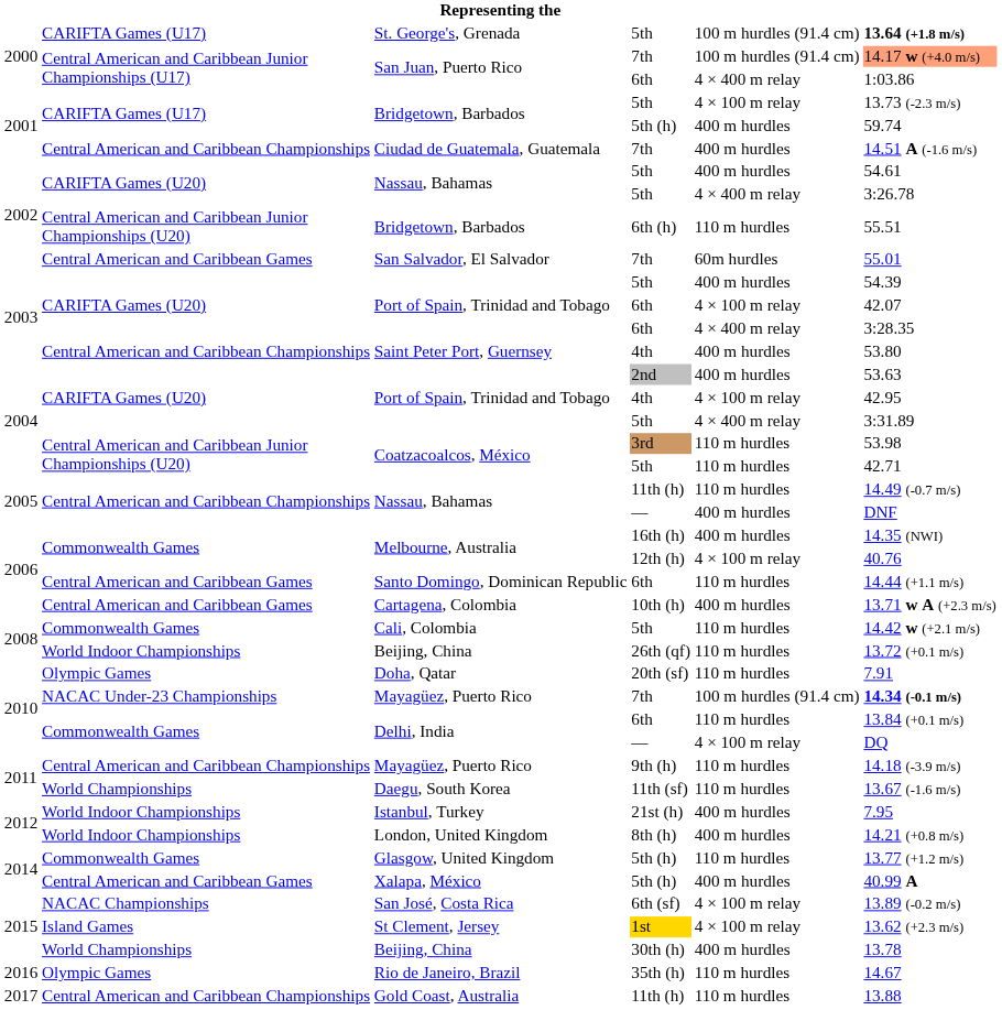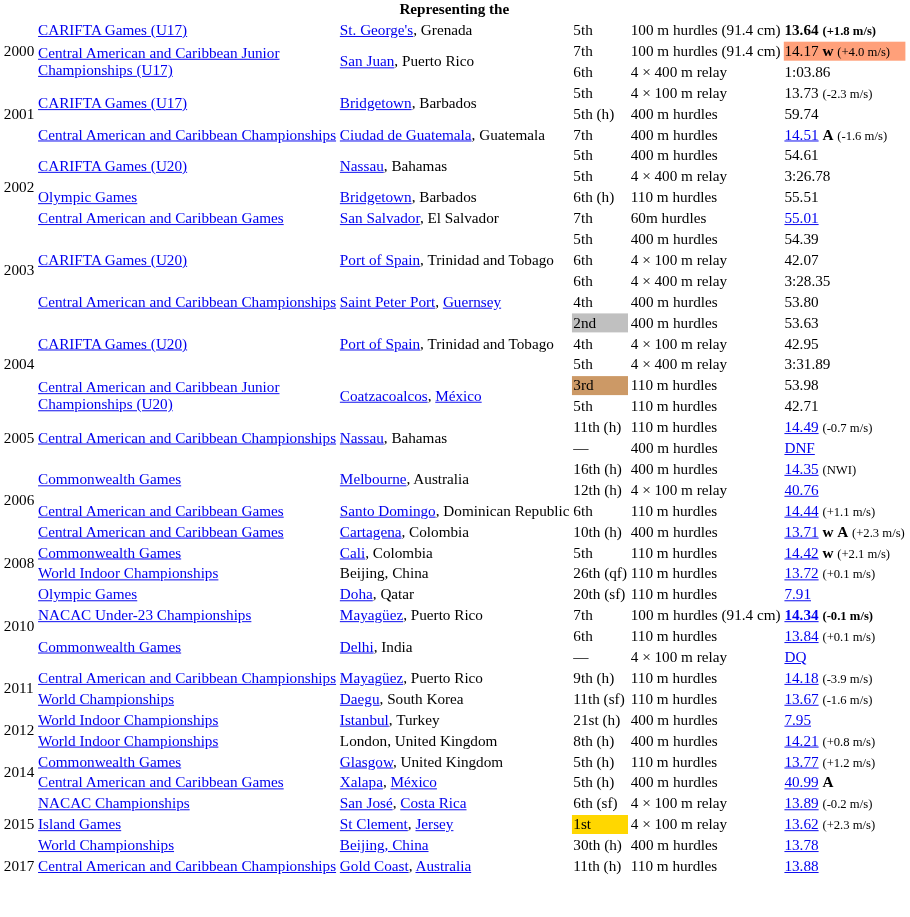Bridgetown, Barbados / 6th (h) | column 2: Central American and Caribbean Junior Championships (U20) -> Olympic Games
- row: 2016 | Olympic Games | Rio de Janeiro, Brazil | 35th (h) | 110 m hurdles | 14.67
